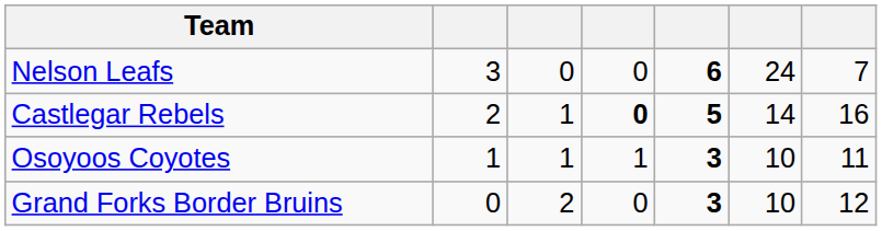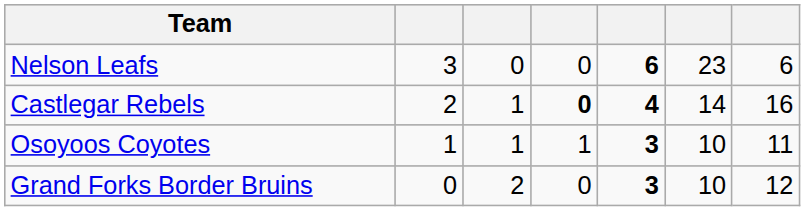Nelson Leafs | column 6: 24 -> 23
Nelson Leafs | column 7: 7 -> 6
Castlegar Rebels | column 5: 5 -> 4
